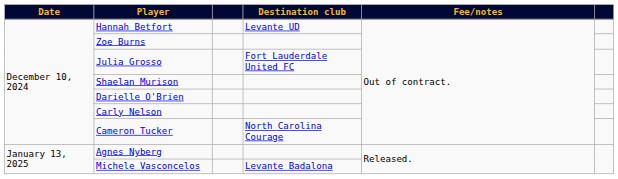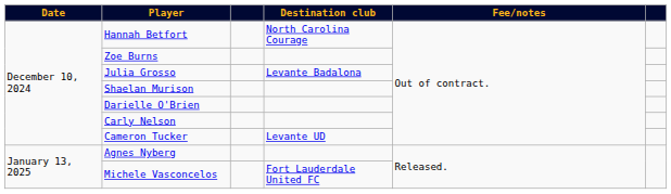Hannah Betfort | Destination club: Levante UD -> North Carolina Courage
Julia Grosso | Destination club: Fort Lauderdale United FC -> Levante Badalona
Cameron Tucker | Destination club: North Carolina Courage -> Levante UD
Michele Vasconcelos | Destination club: Levante Badalona -> Fort Lauderdale United FC
